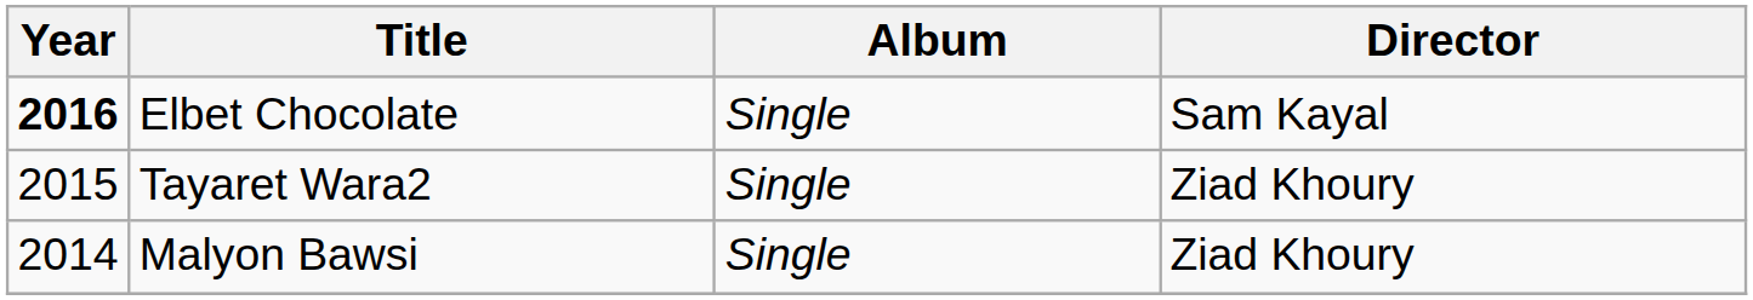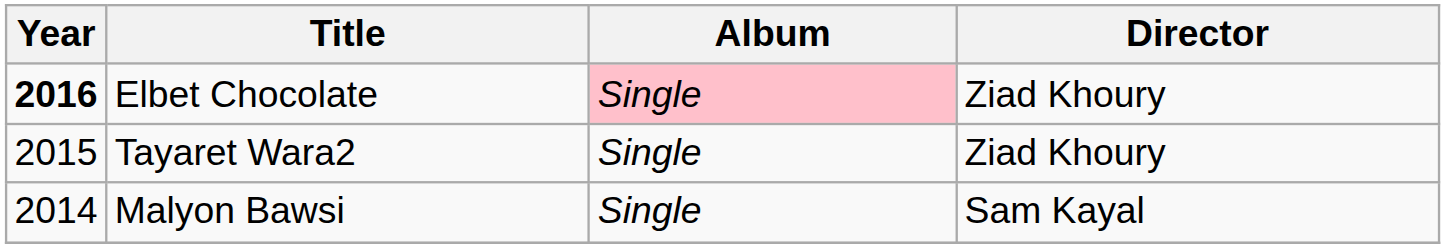Elbet Chocolate | Album: no background -> pink background
Elbet Chocolate | Director: Sam Kayal -> Ziad Khoury
Malyon Bawsi | Director: Ziad Khoury -> Sam Kayal
